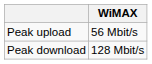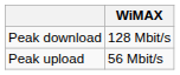rows swapped: Peak download <-> Peak upload
